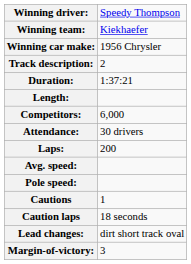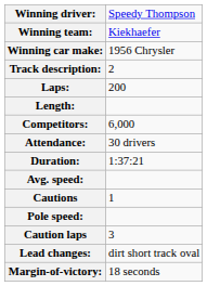rows swapped: Laps: <-> Duration:
rows swapped: Pole speed: <-> Cautions
Caution laps | column 2: 18 seconds -> 3
Margin-of-victory: | column 2: 3 -> 18 seconds
